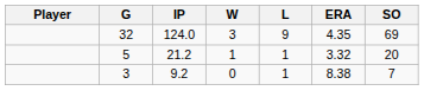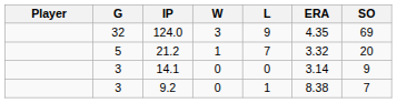21.2 | L: 1 -> 7
+ row: 3 | 14.1 | 0 | 0 | 3.14 | 9
